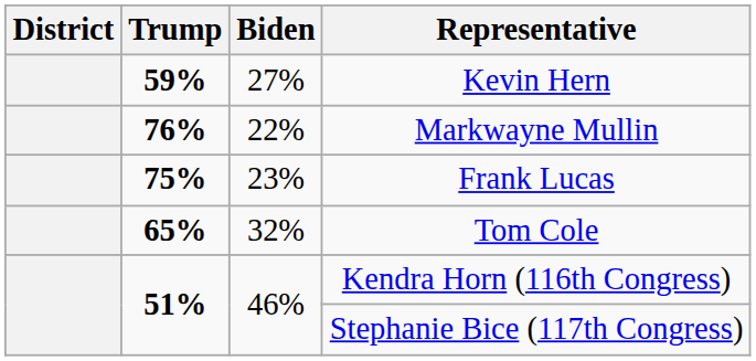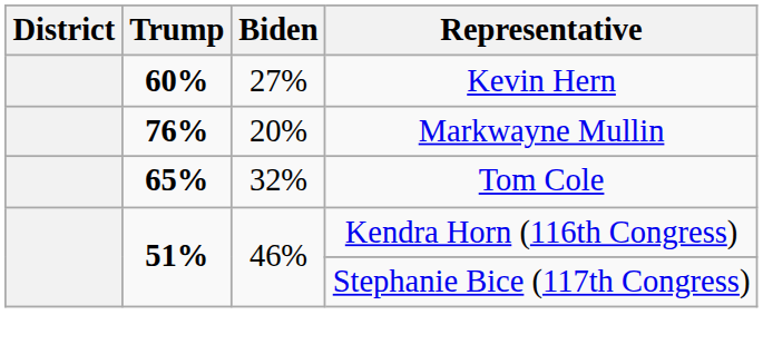Kevin Hern | Trump: 59% -> 60%
Markwayne Mullin | Biden: 22% -> 20%
- row: 75% | 23% | Frank Lucas
